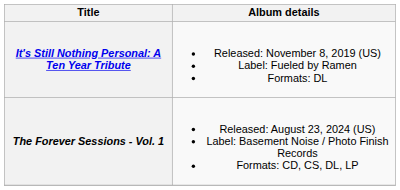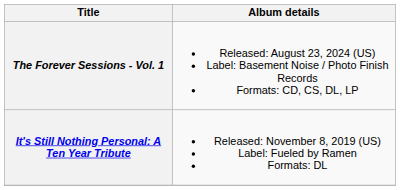rows swapped: It's Still Nothing Personal: A Ten Year Tribute <-> The Forever Sessions - Vol. 1
